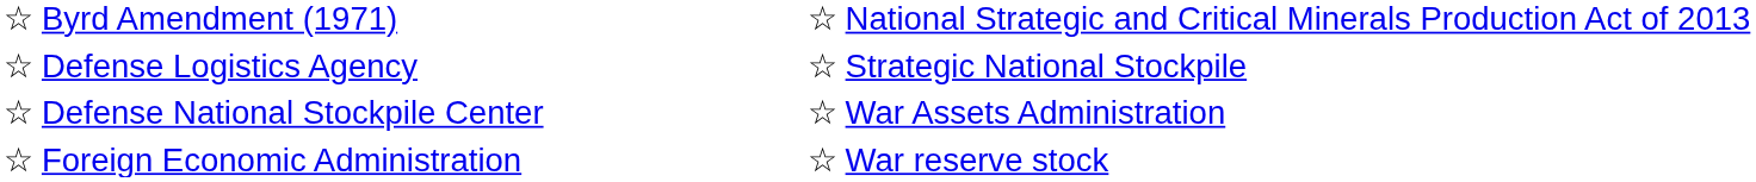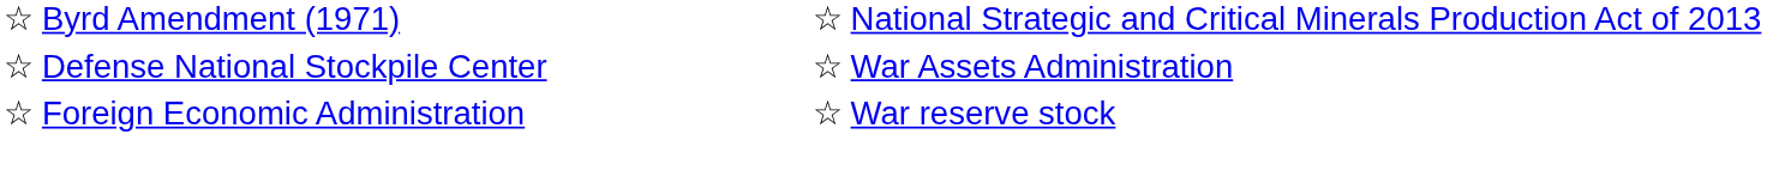- row: ☆ Defense Logistics Agency | ☆ Strategic National Stockpile
